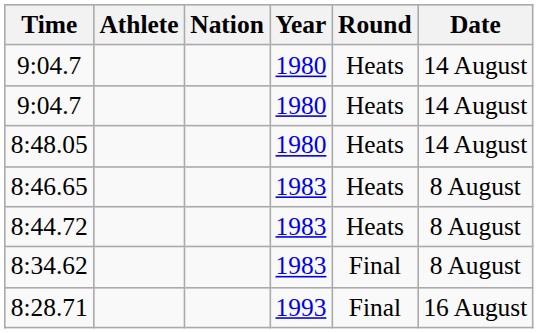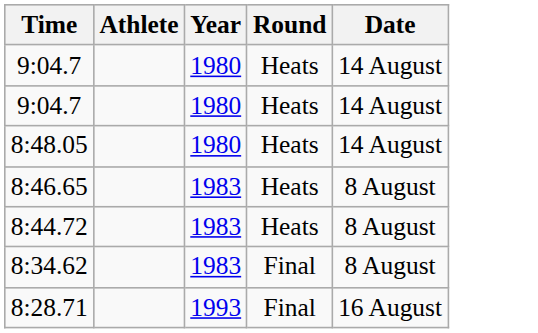- column: Nation
